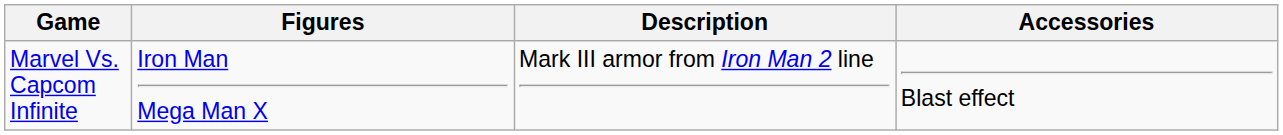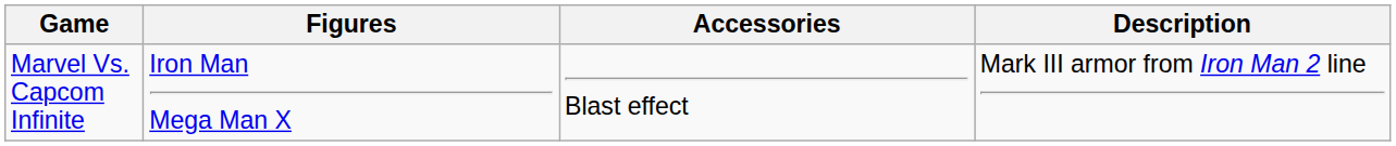columns swapped: Description <-> Accessories
